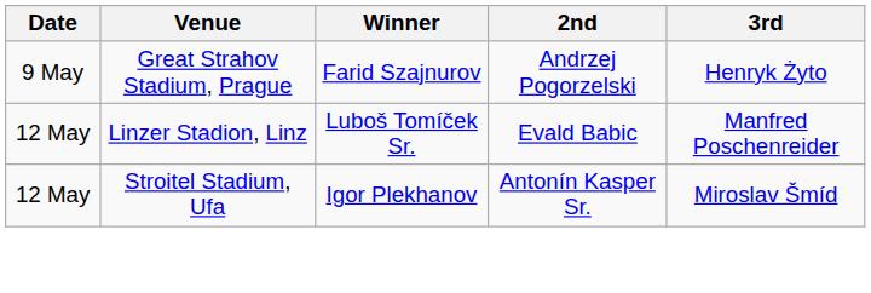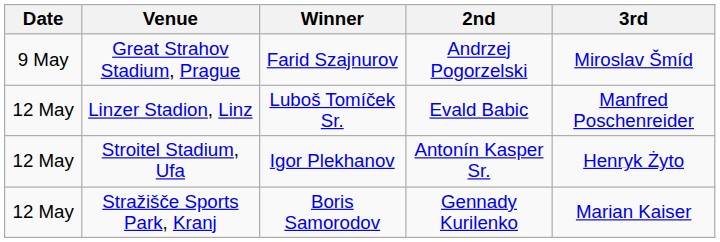Great Strahov Stadium, Prague | 3rd: Henryk Żyto -> Miroslav Šmíd
Stroitel Stadium, Ufa | 3rd: Miroslav Šmíd -> Henryk Żyto
+ row: 12 May | Stražišče Sports Park, Kranj | Boris Samorodov | Gennady Kurilenko | Marian Kaiser
